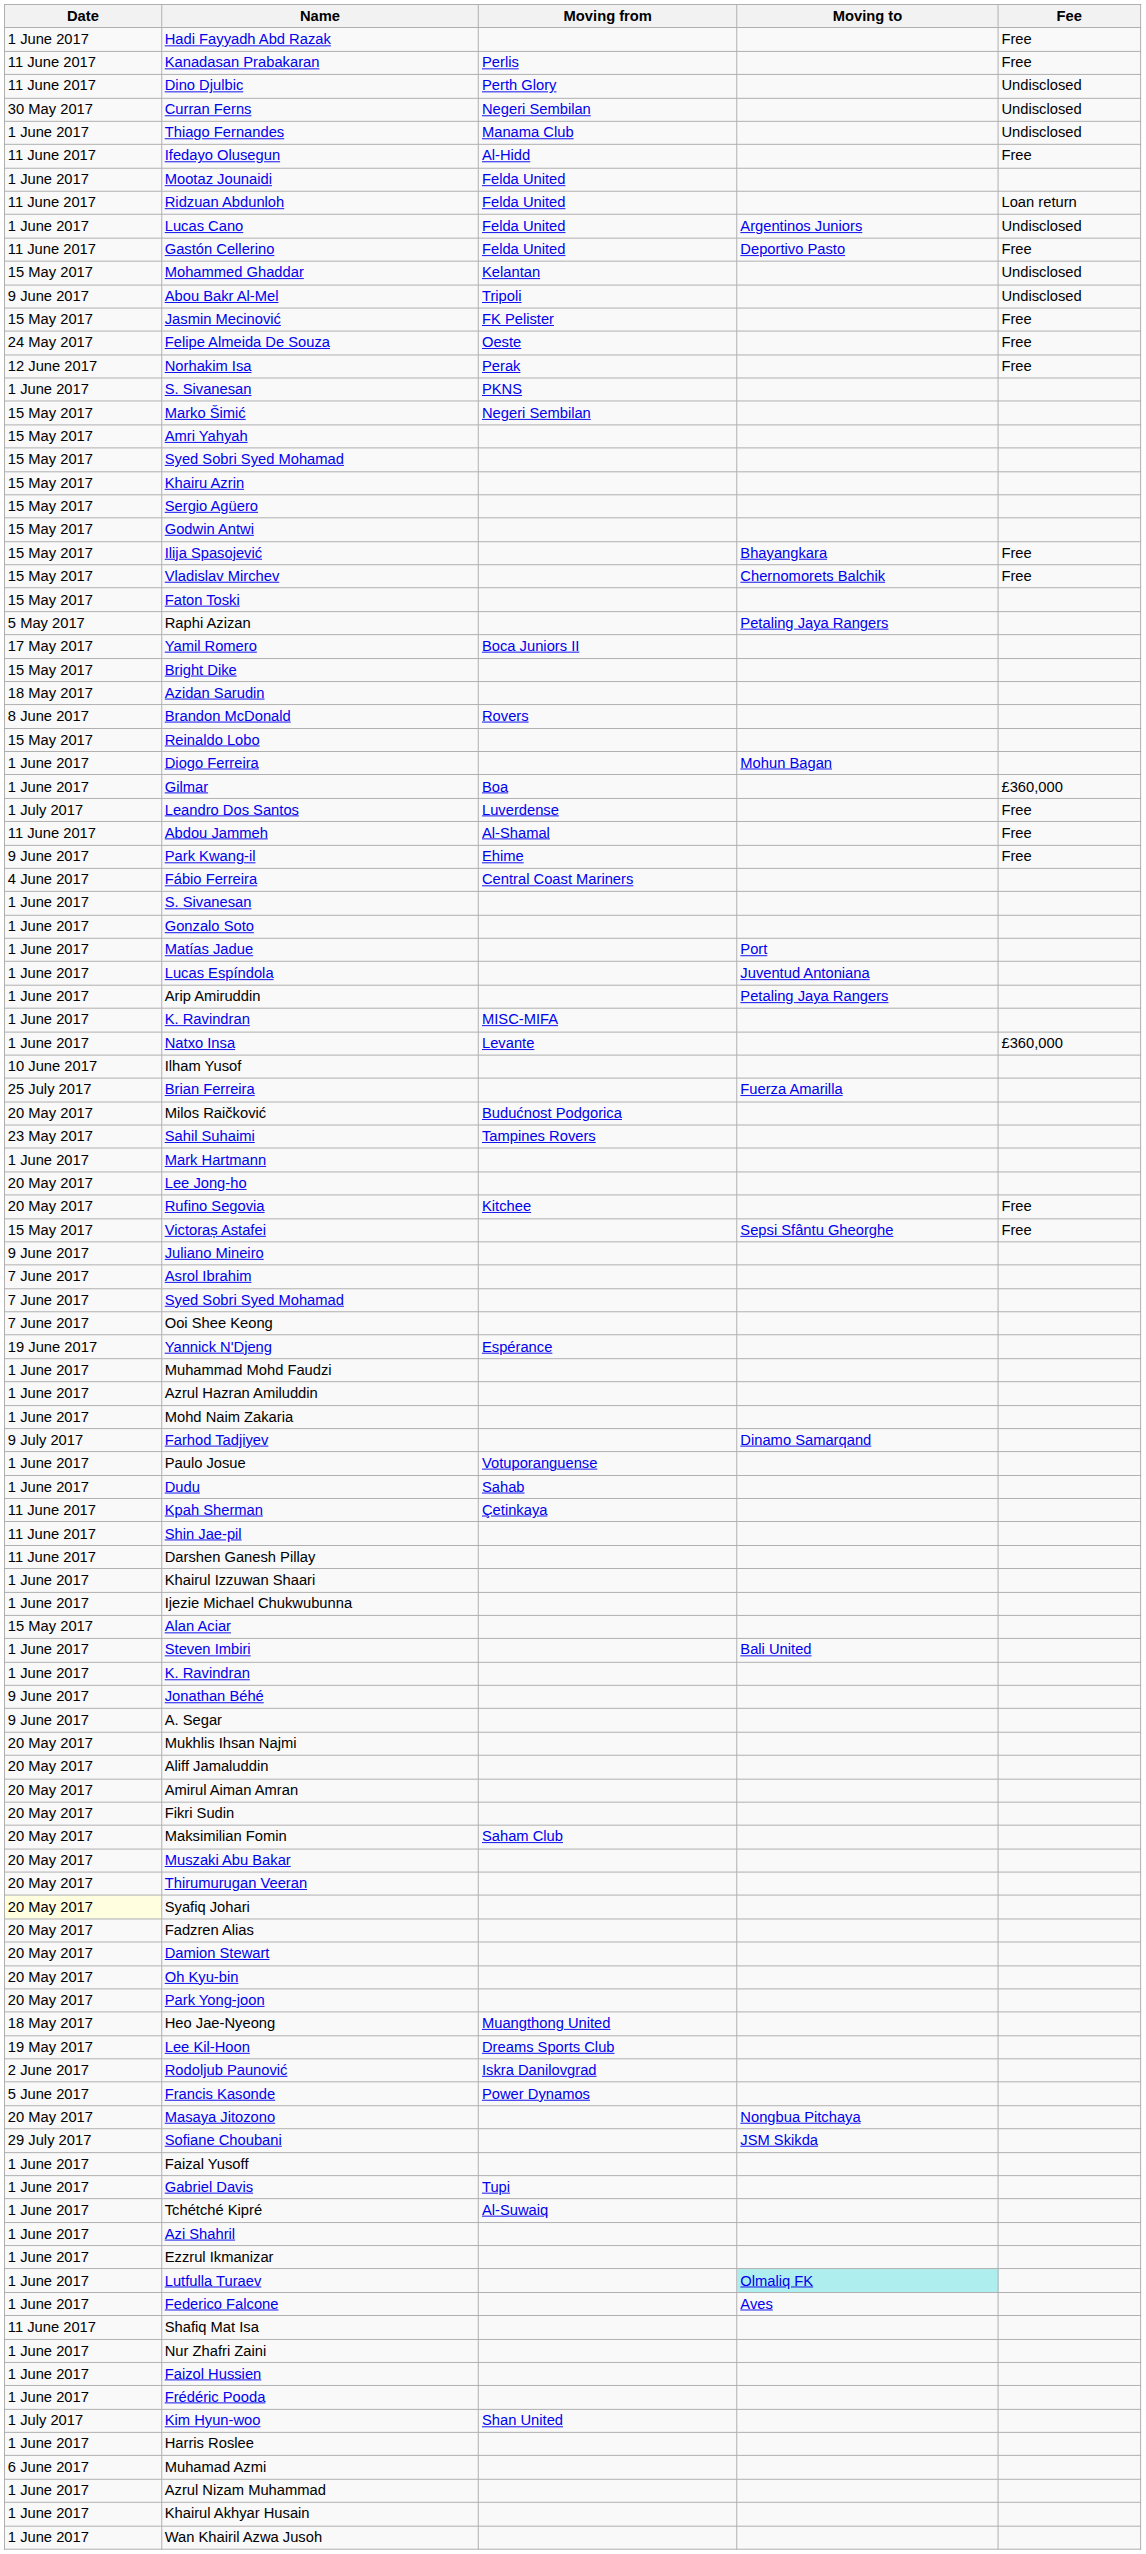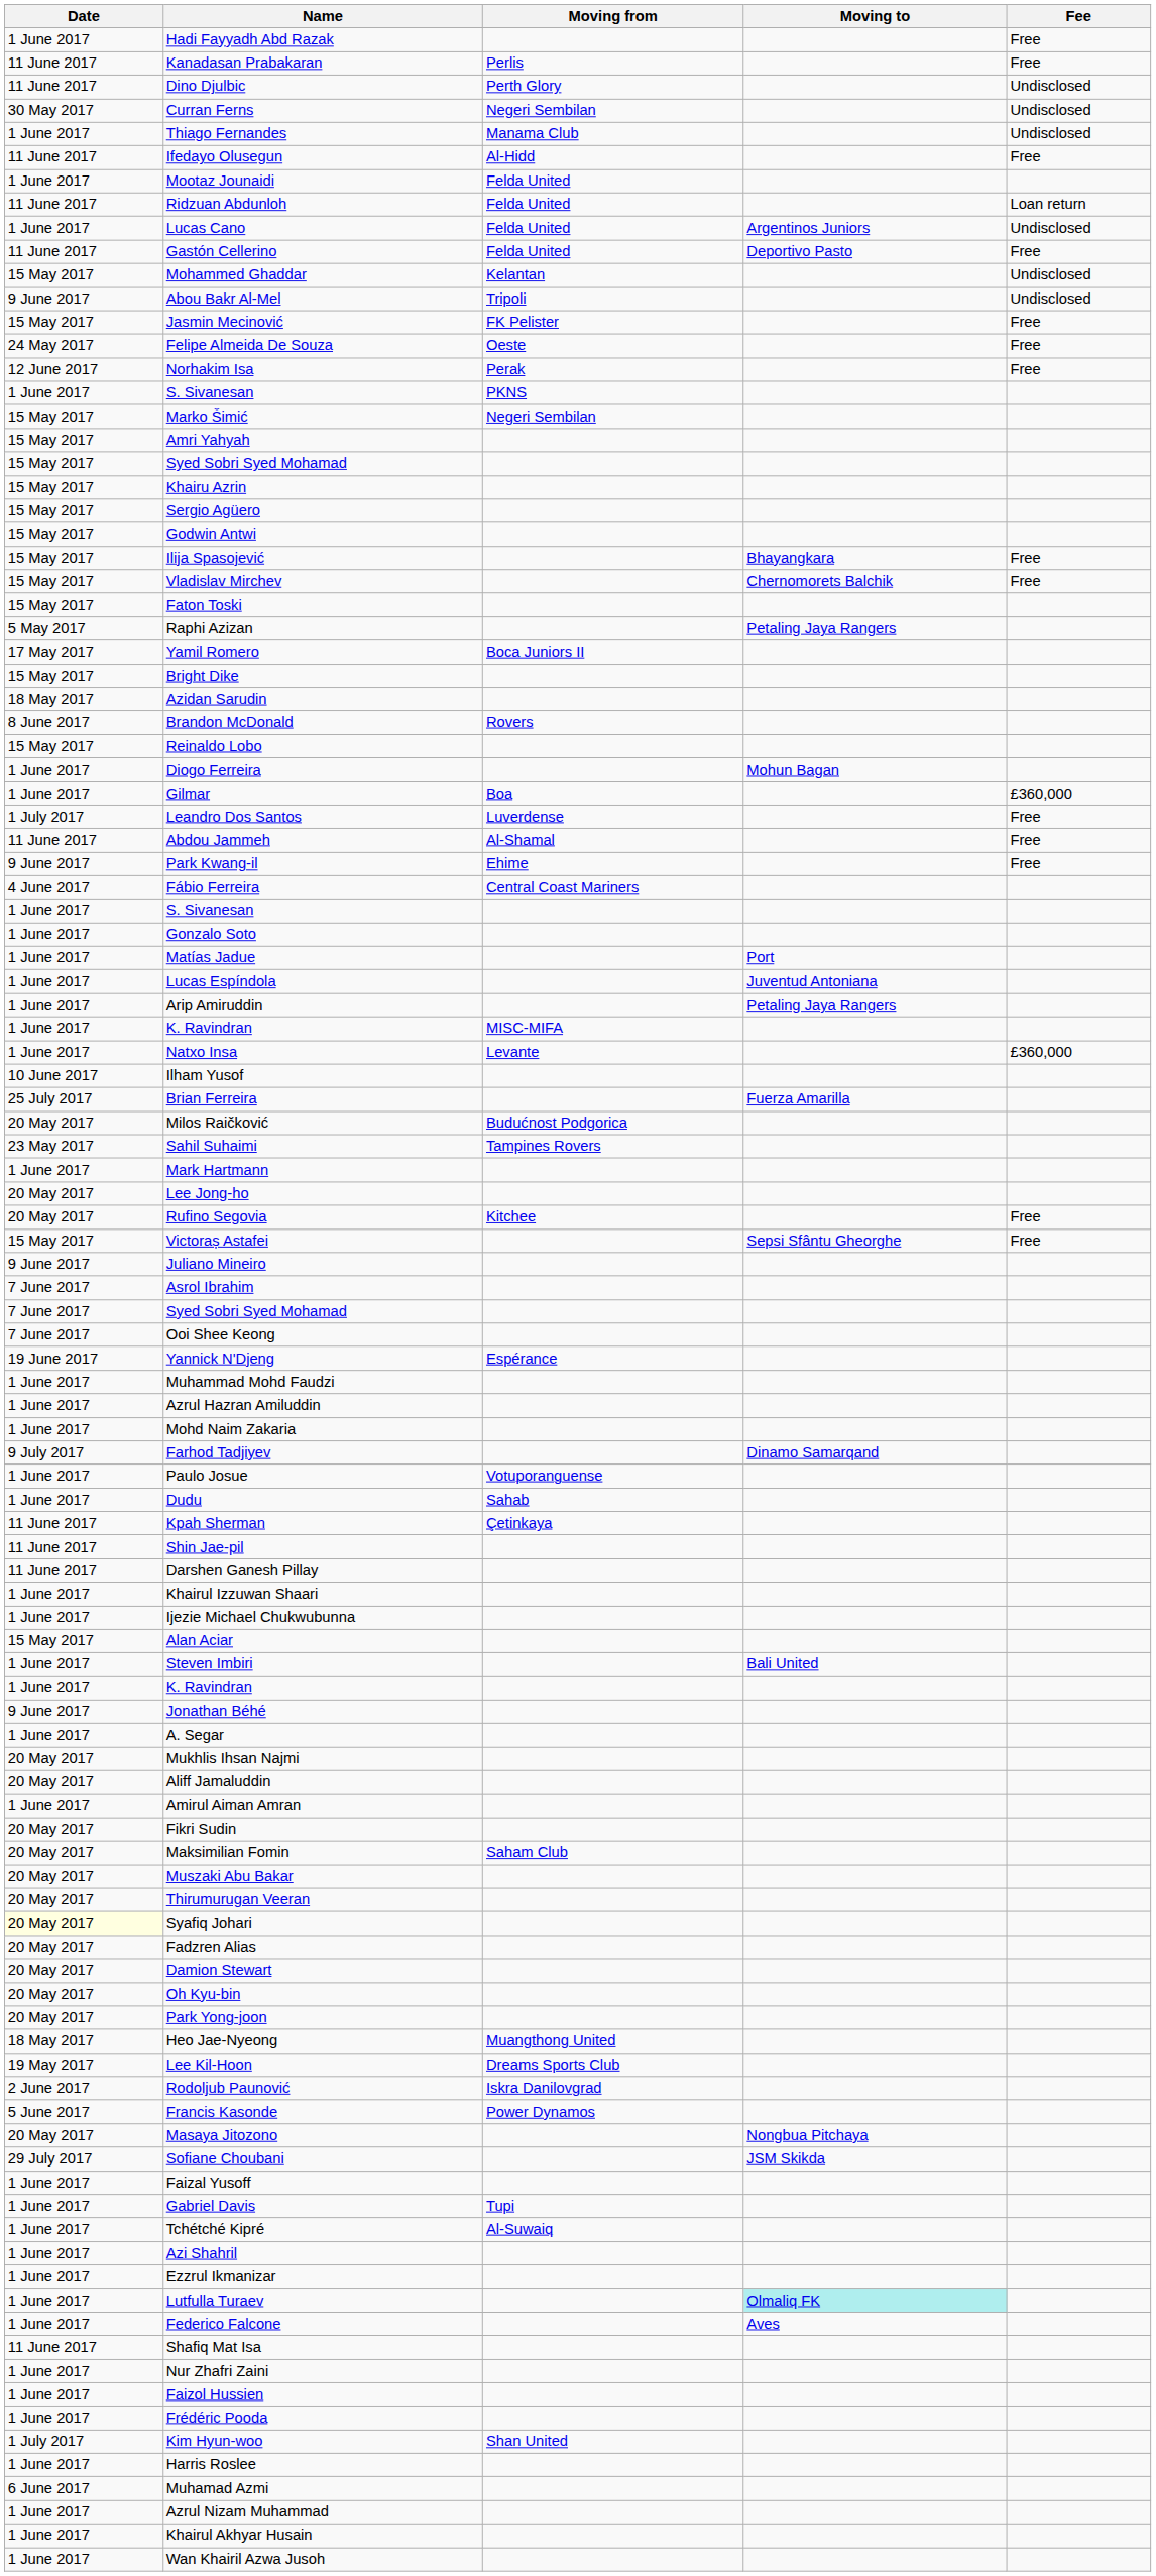A. Segar | Date: 9 June 2017 -> 1 June 2017
Amirul Aiman Amran | Date: 20 May 2017 -> 1 June 2017
